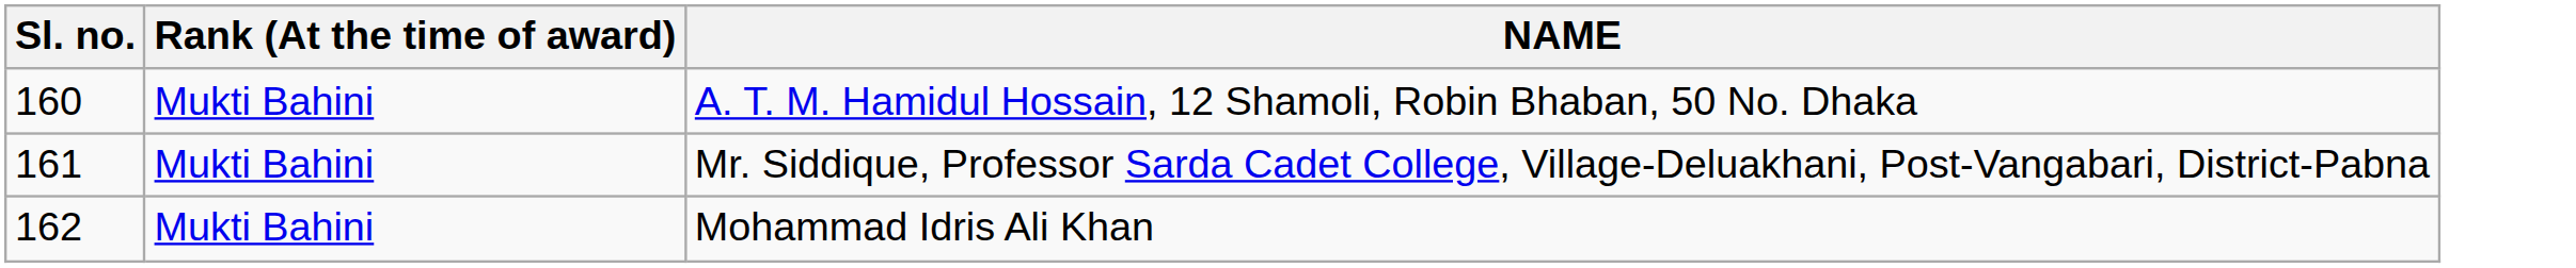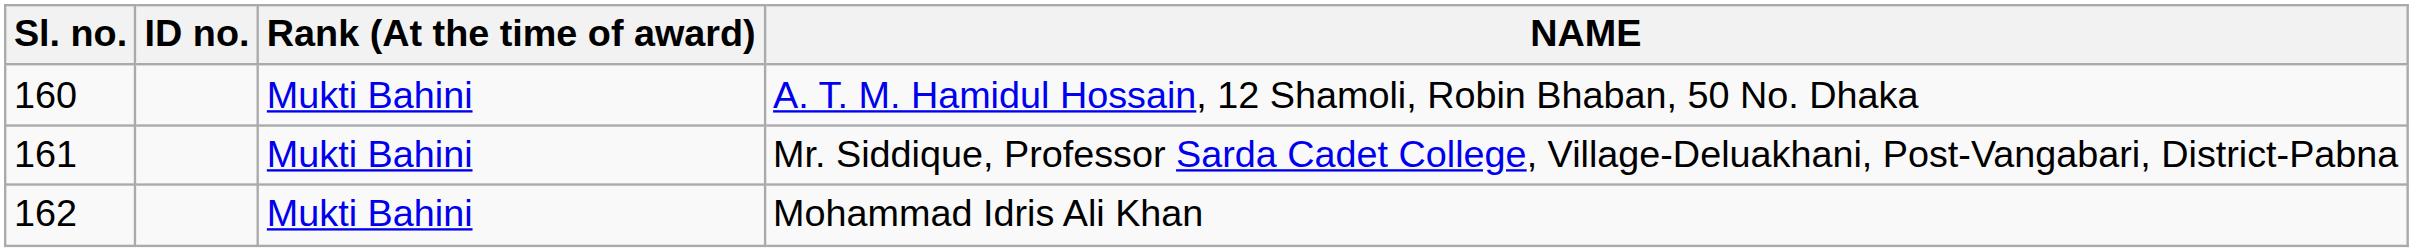+ column: ID no.
